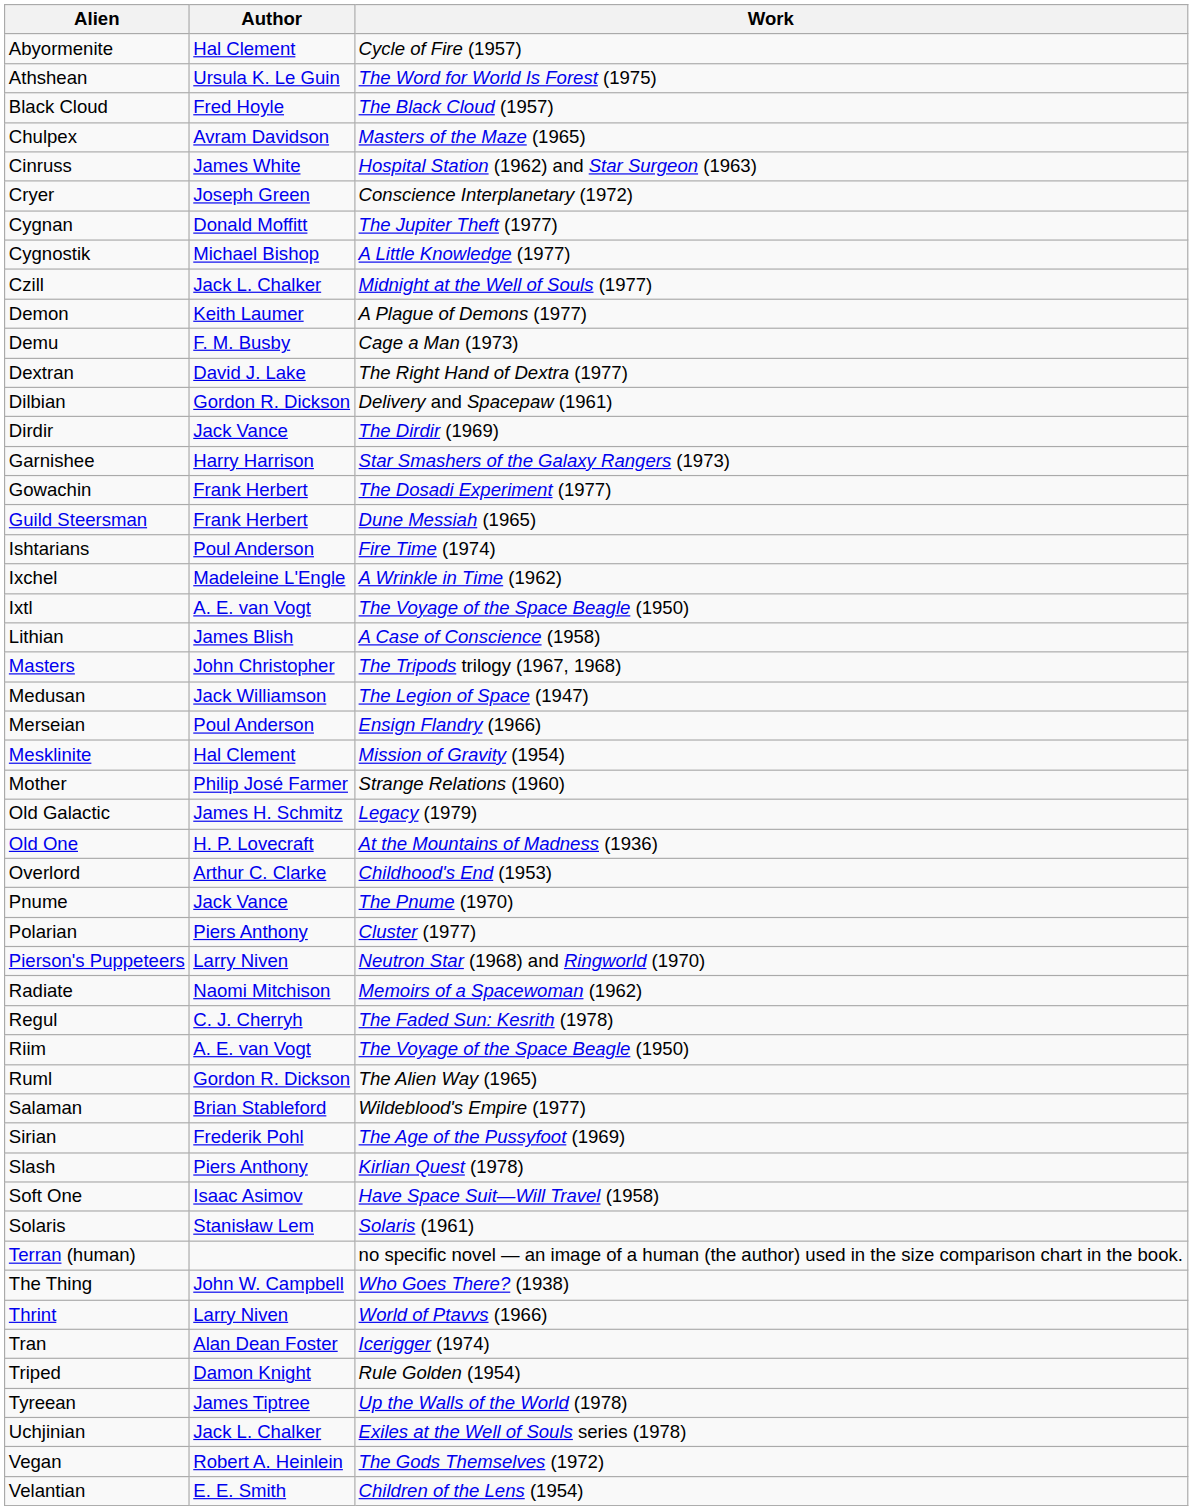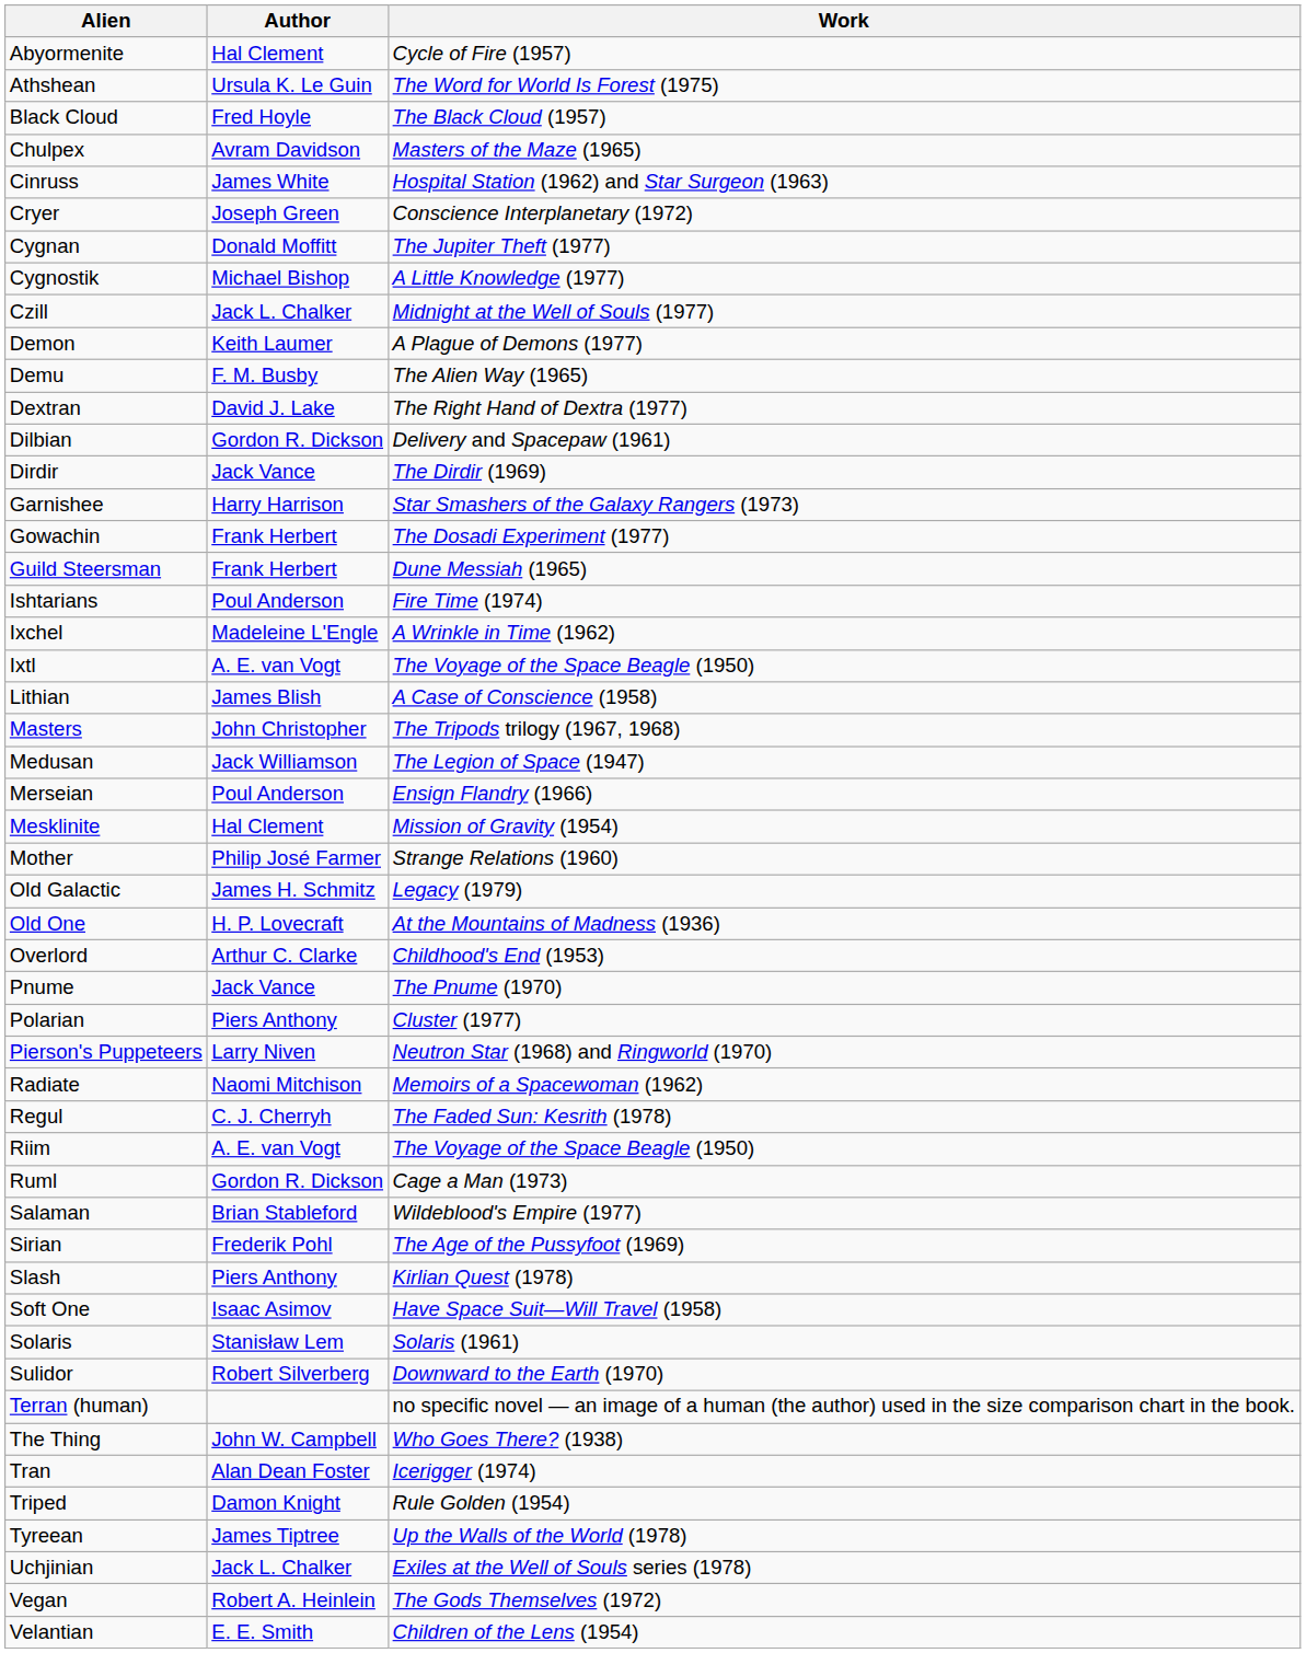Demu | Work: Cage a Man (1973) -> The Alien Way (1965)
Ruml | Work: The Alien Way (1965) -> Cage a Man (1973)
+ row: Sulidor | Robert Silverberg | Downward to the Earth (1970)
- row: Thrint | Larry Niven | World of Ptavvs (1966)
